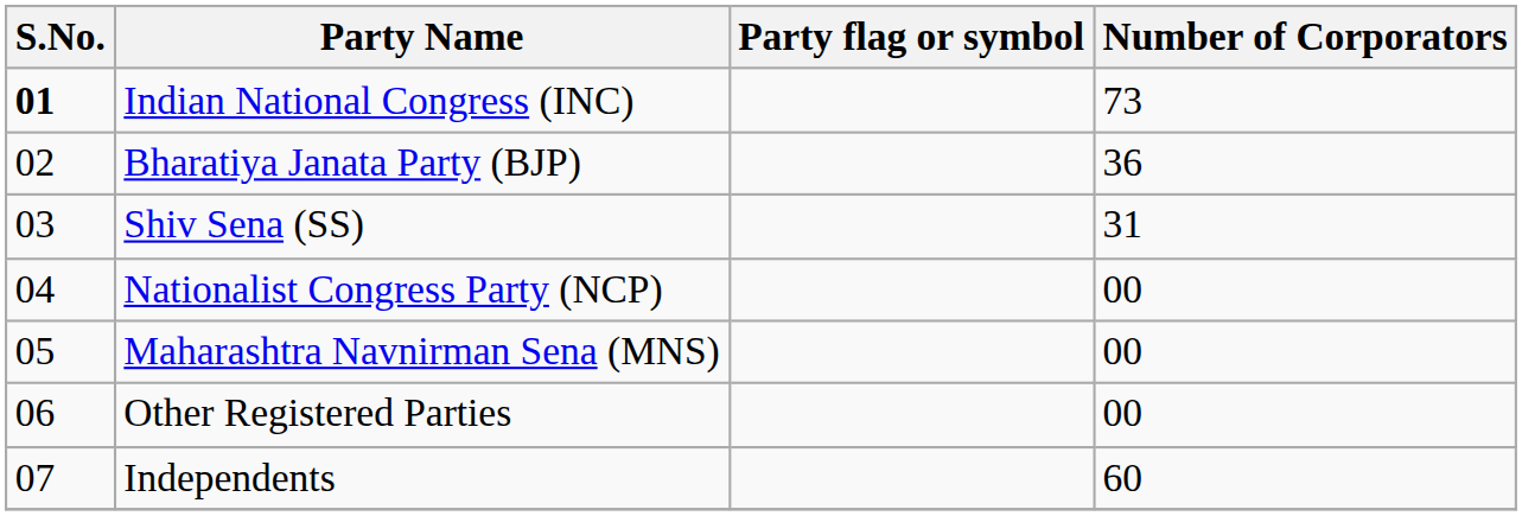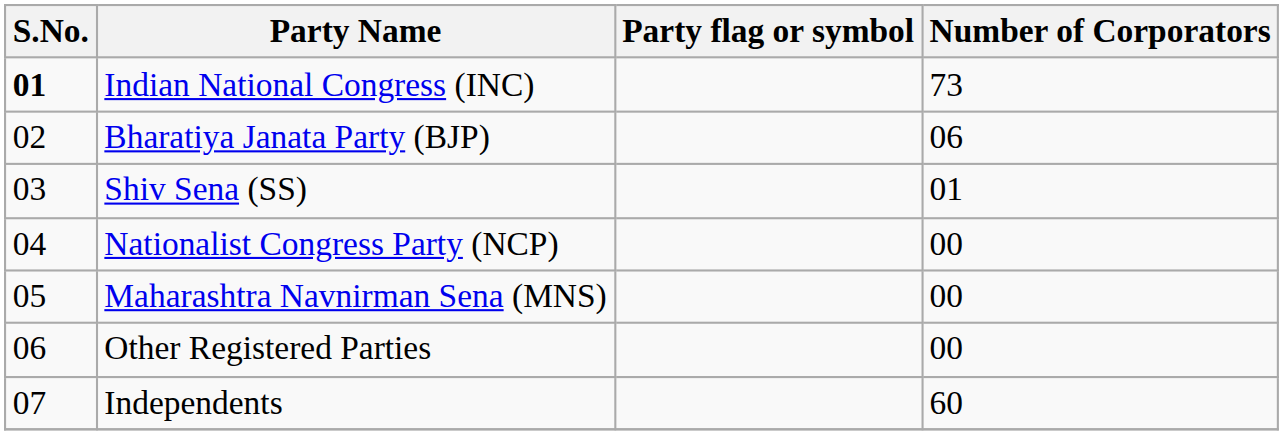Bharatiya Janata Party (BJP) | Number of Corporators: 36 -> 06
Shiv Sena (SS) | Number of Corporators: 31 -> 01
